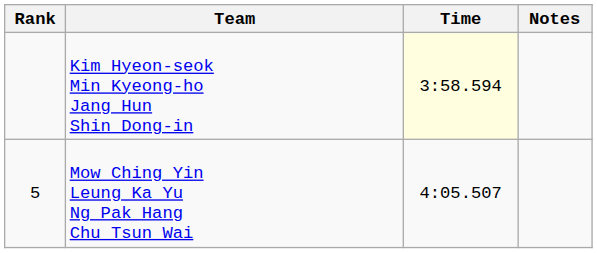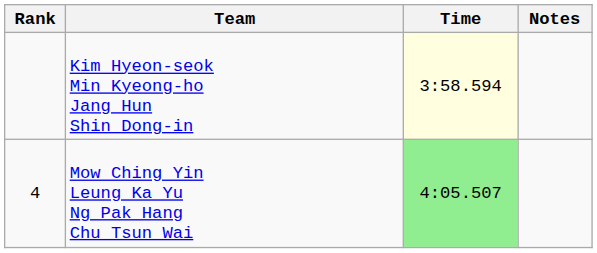Mow Ching Yin Leung Ka Yu Ng Pak Hang Chu Tsun Wai | Rank: 5 -> 4
Mow Ching Yin Leung Ka Yu Ng Pak Hang Chu Tsun Wai | Time: no background -> lightgreen background
